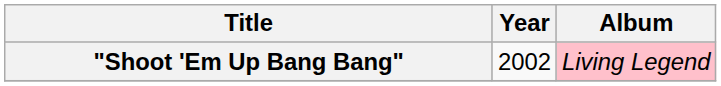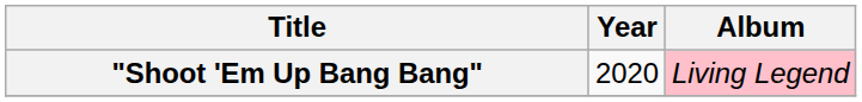"Shoot 'Em Up Bang Bang" | Year: 2002 -> 2020
